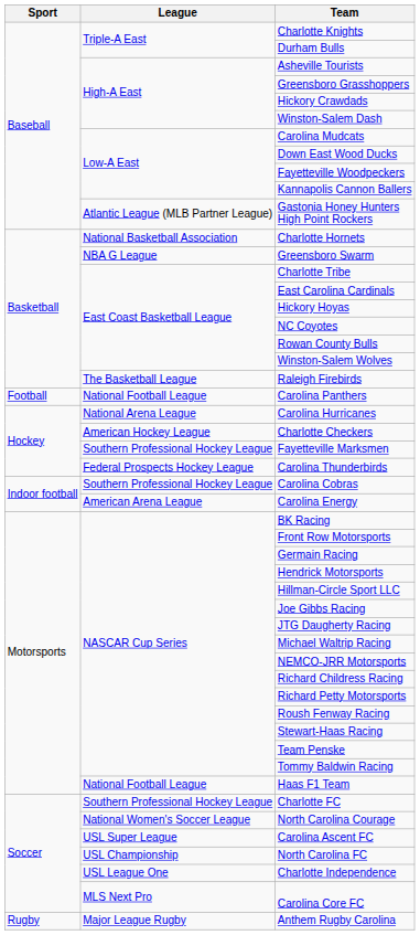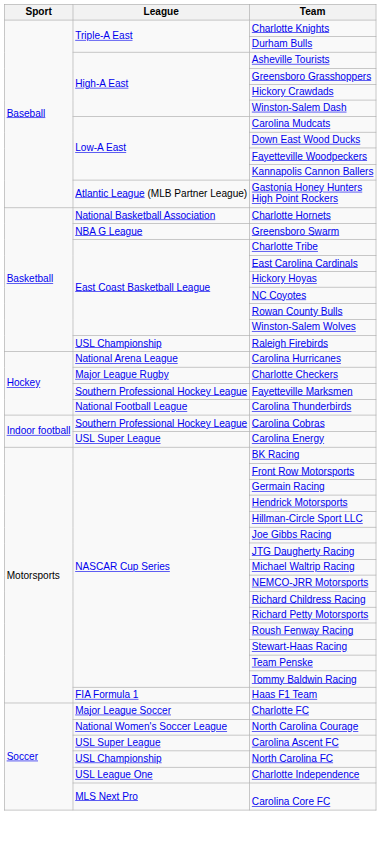Raleigh Firebirds | League: The Basketball League -> USL Championship
- row: Football | National Football League | Carolina Panthers
Charlotte Checkers | League: American Hockey League -> Major League Rugby
Carolina Thunderbirds | League: Federal Prospects Hockey League -> National Football League
Carolina Energy | League: American Arena League -> USL Super League
Haas F1 Team | League: National Football League -> FIA Formula 1
Charlotte FC | League: Southern Professional Hockey League -> Major League Soccer
- row: Rugby | Major League Rugby | Anthem Rugby Carolina
